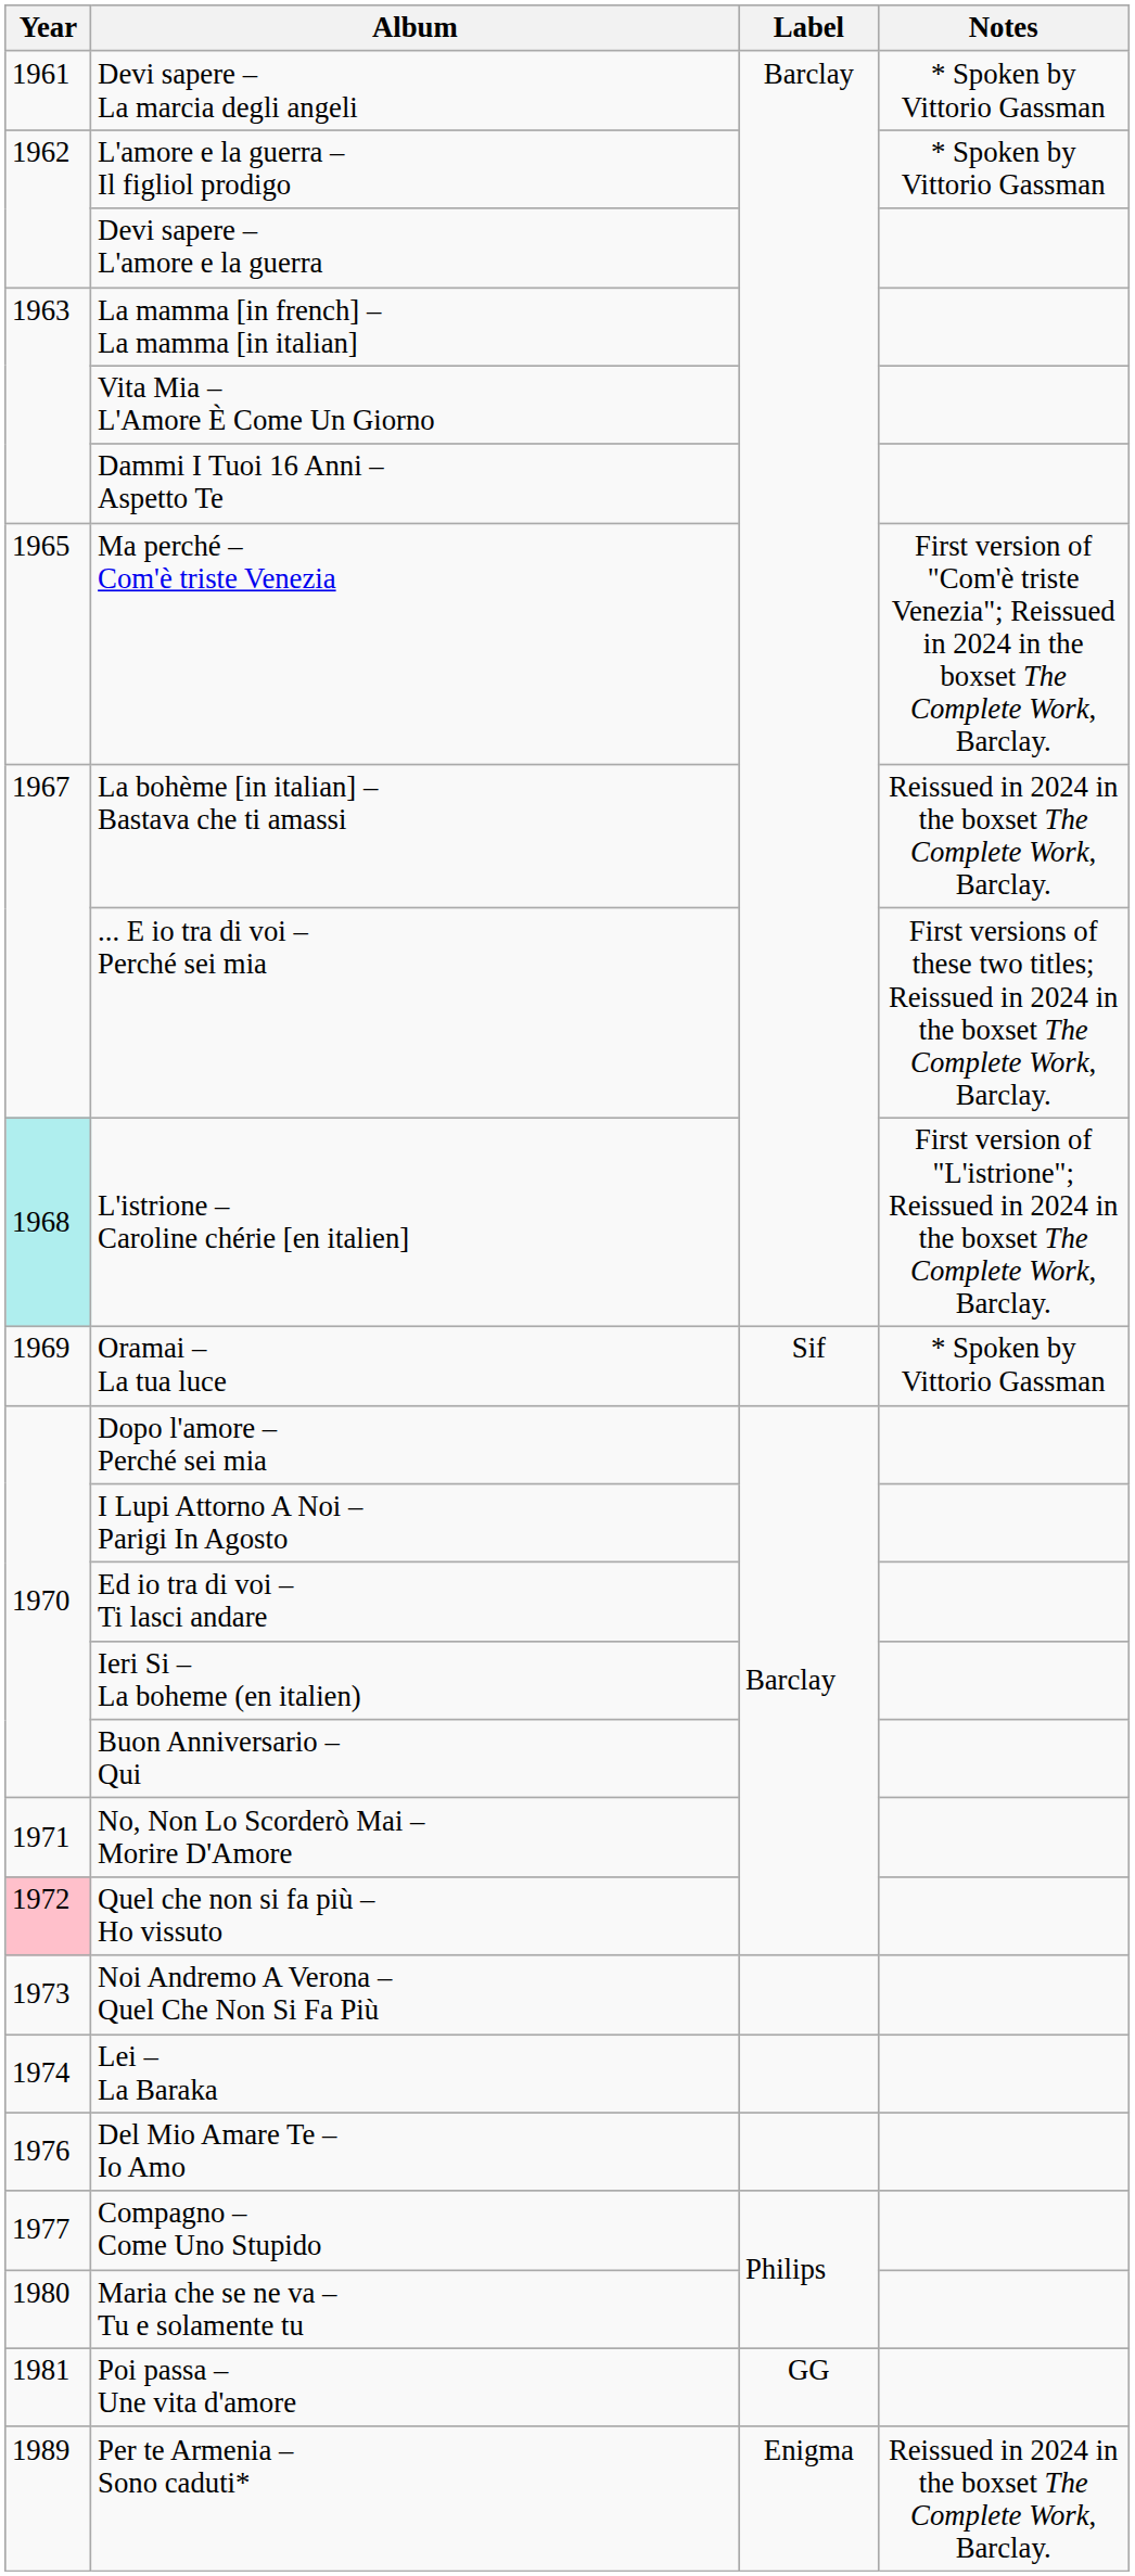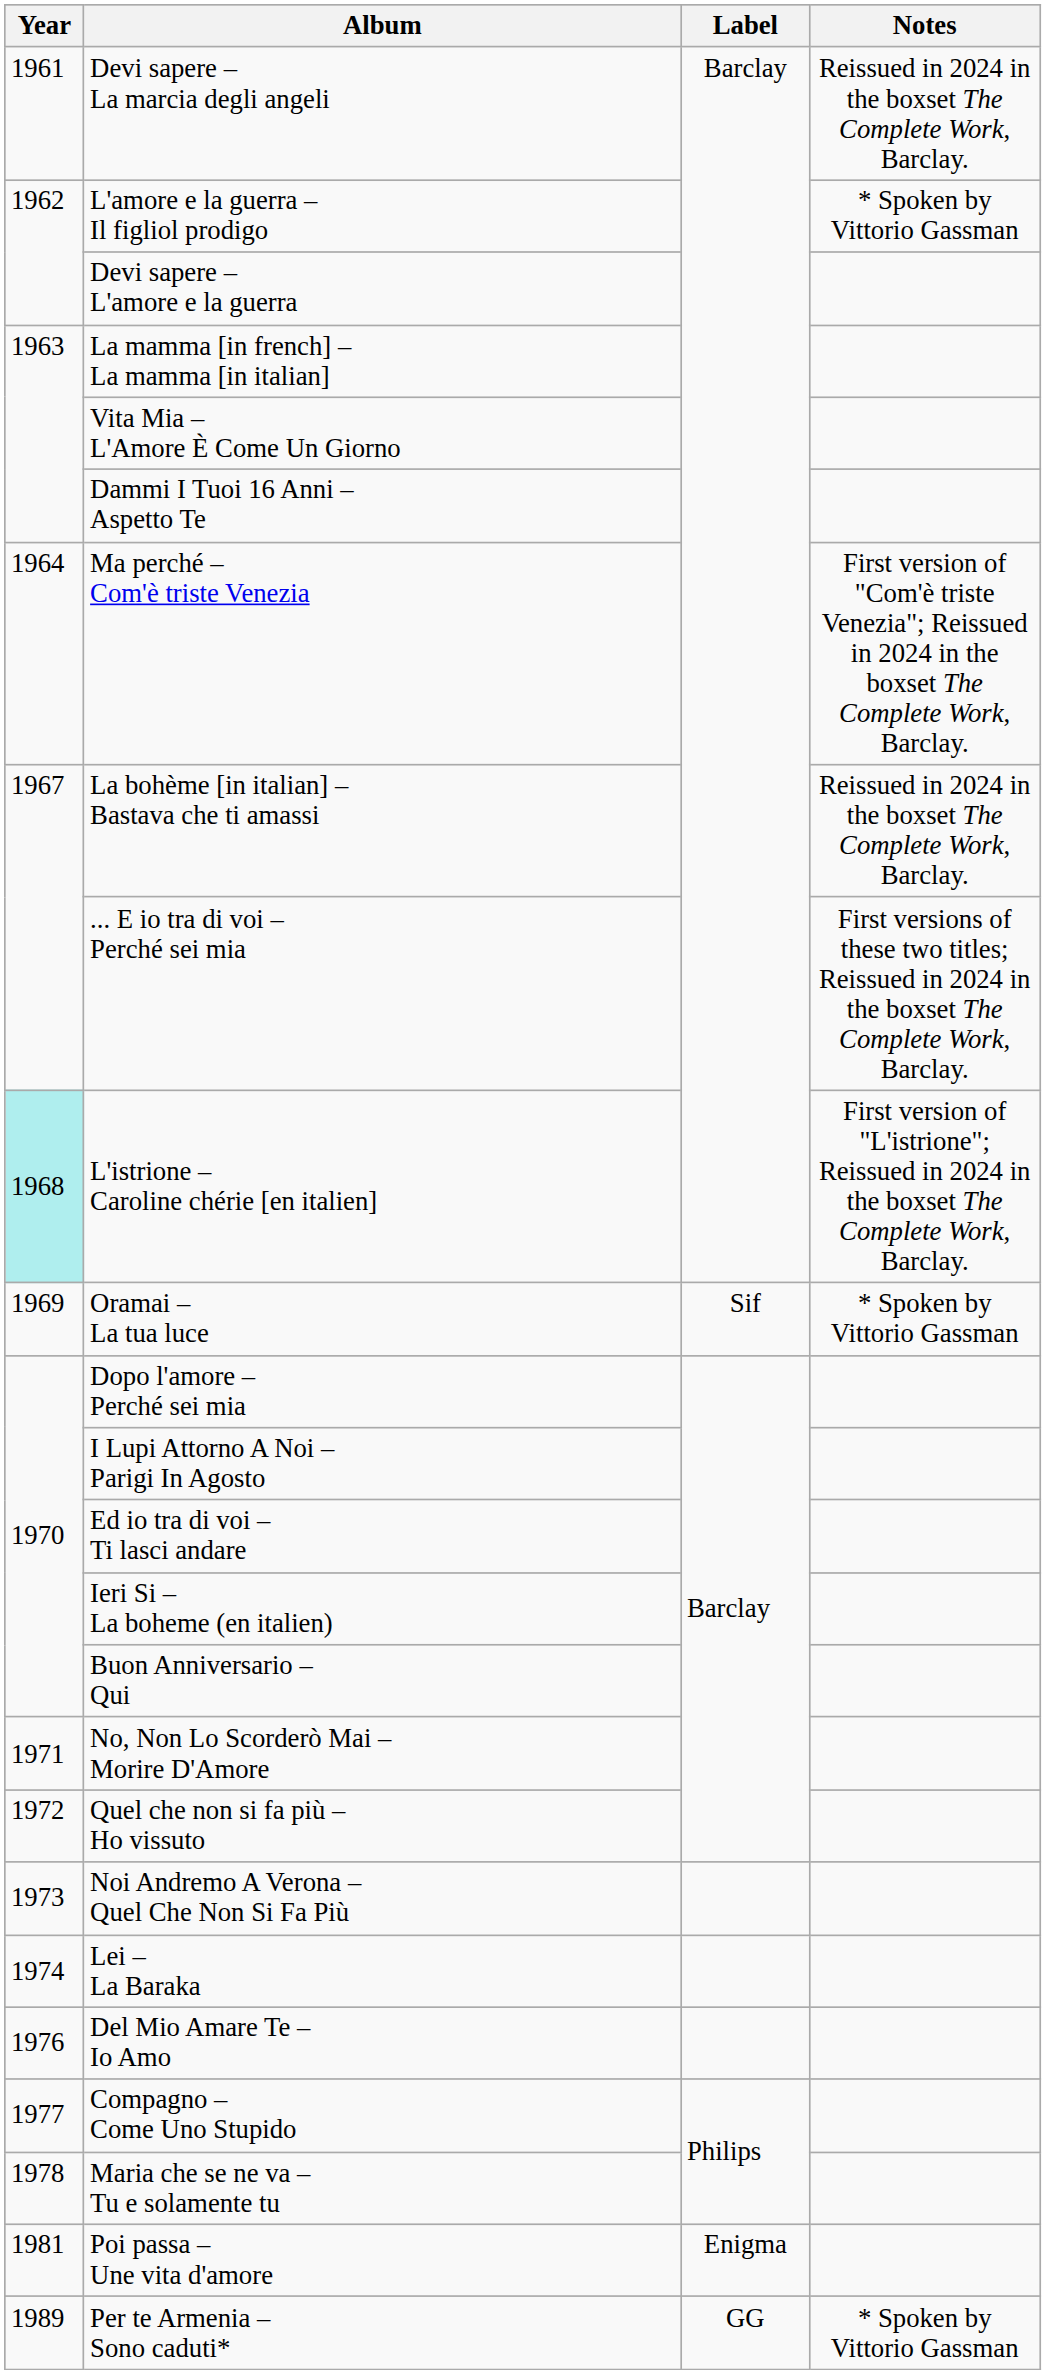Devi sapere – La marcia degli angeli | Notes: * Spoken by Vittorio Gassman -> Reissued in 2024 in the boxset The Complete Work, Barclay.
Ma perché – Com'è triste Venezia | Year: 1965 -> 1964
Quel che non si fa più – Ho vissuto | Year: pink background -> no background
Maria che se ne va – Tu e solamente tu | Year: 1980 -> 1978
Poi passa – Une vita d'amore | Label: GG -> Enigma
Per te Armenia – Sono caduti* | Label: Enigma -> GG
Per te Armenia – Sono caduti* | Notes: Reissued in 2024 in the boxset The Complete Work, Barclay. -> * Spoken by Vittorio Gassman
